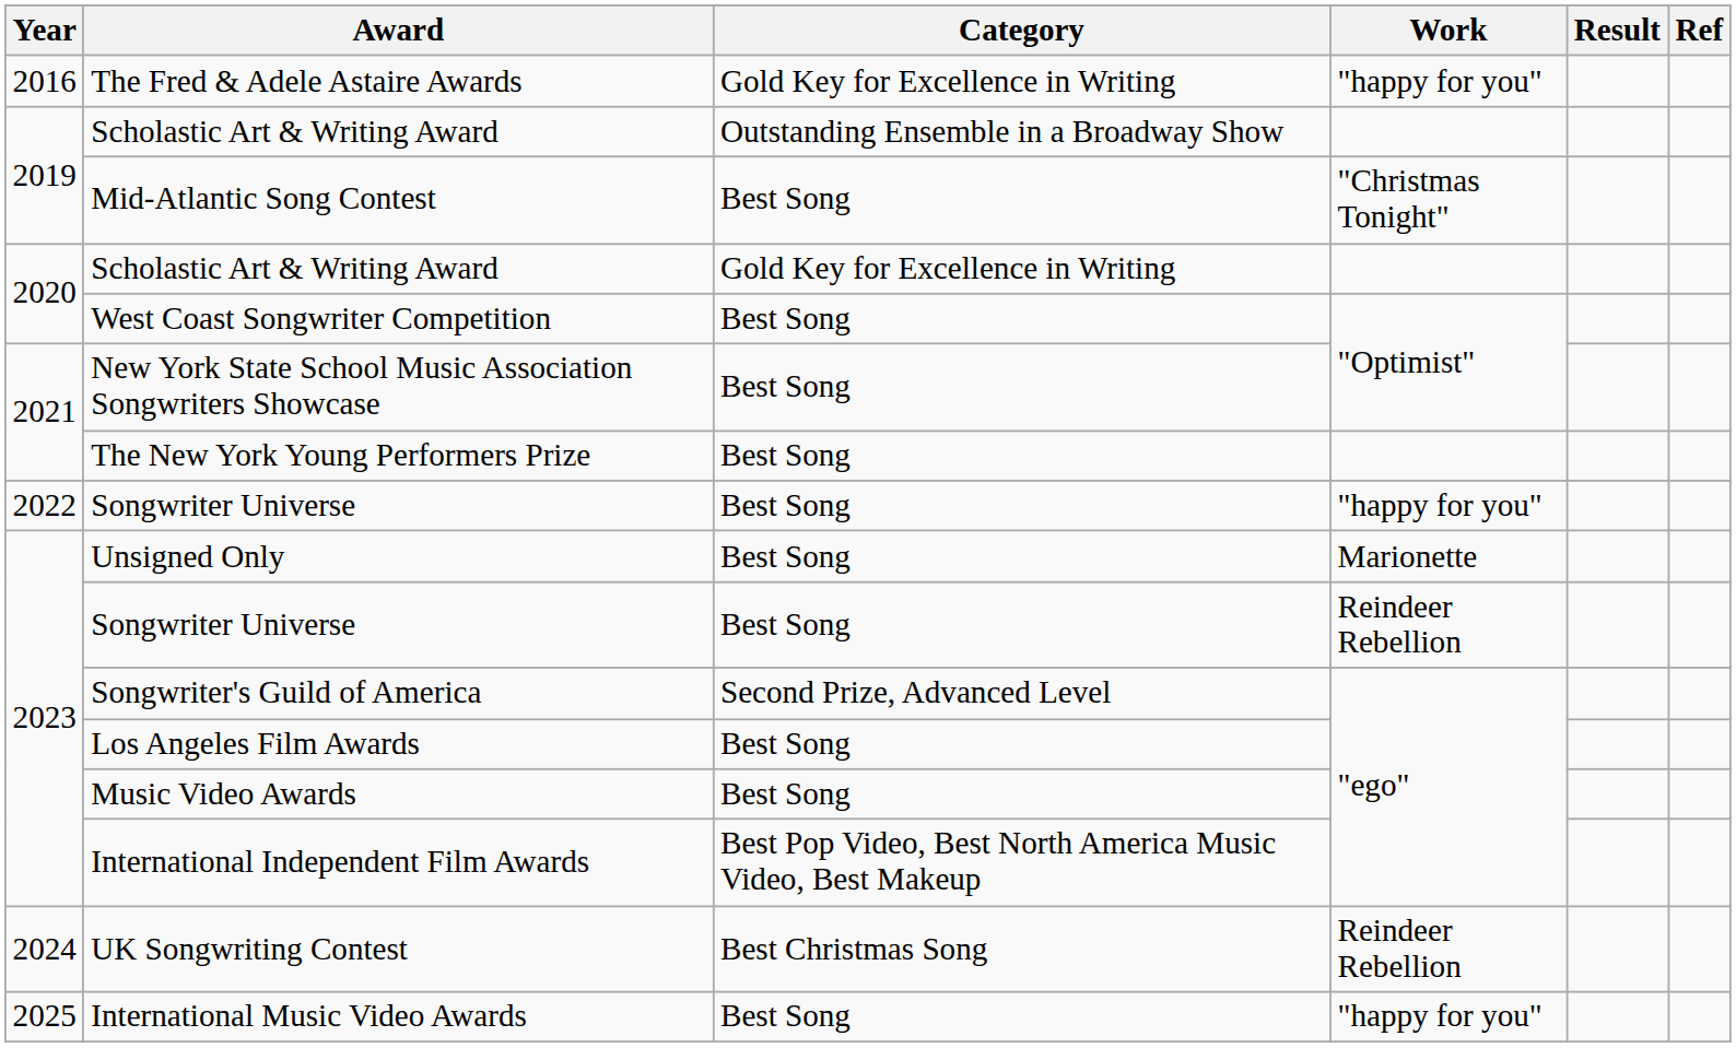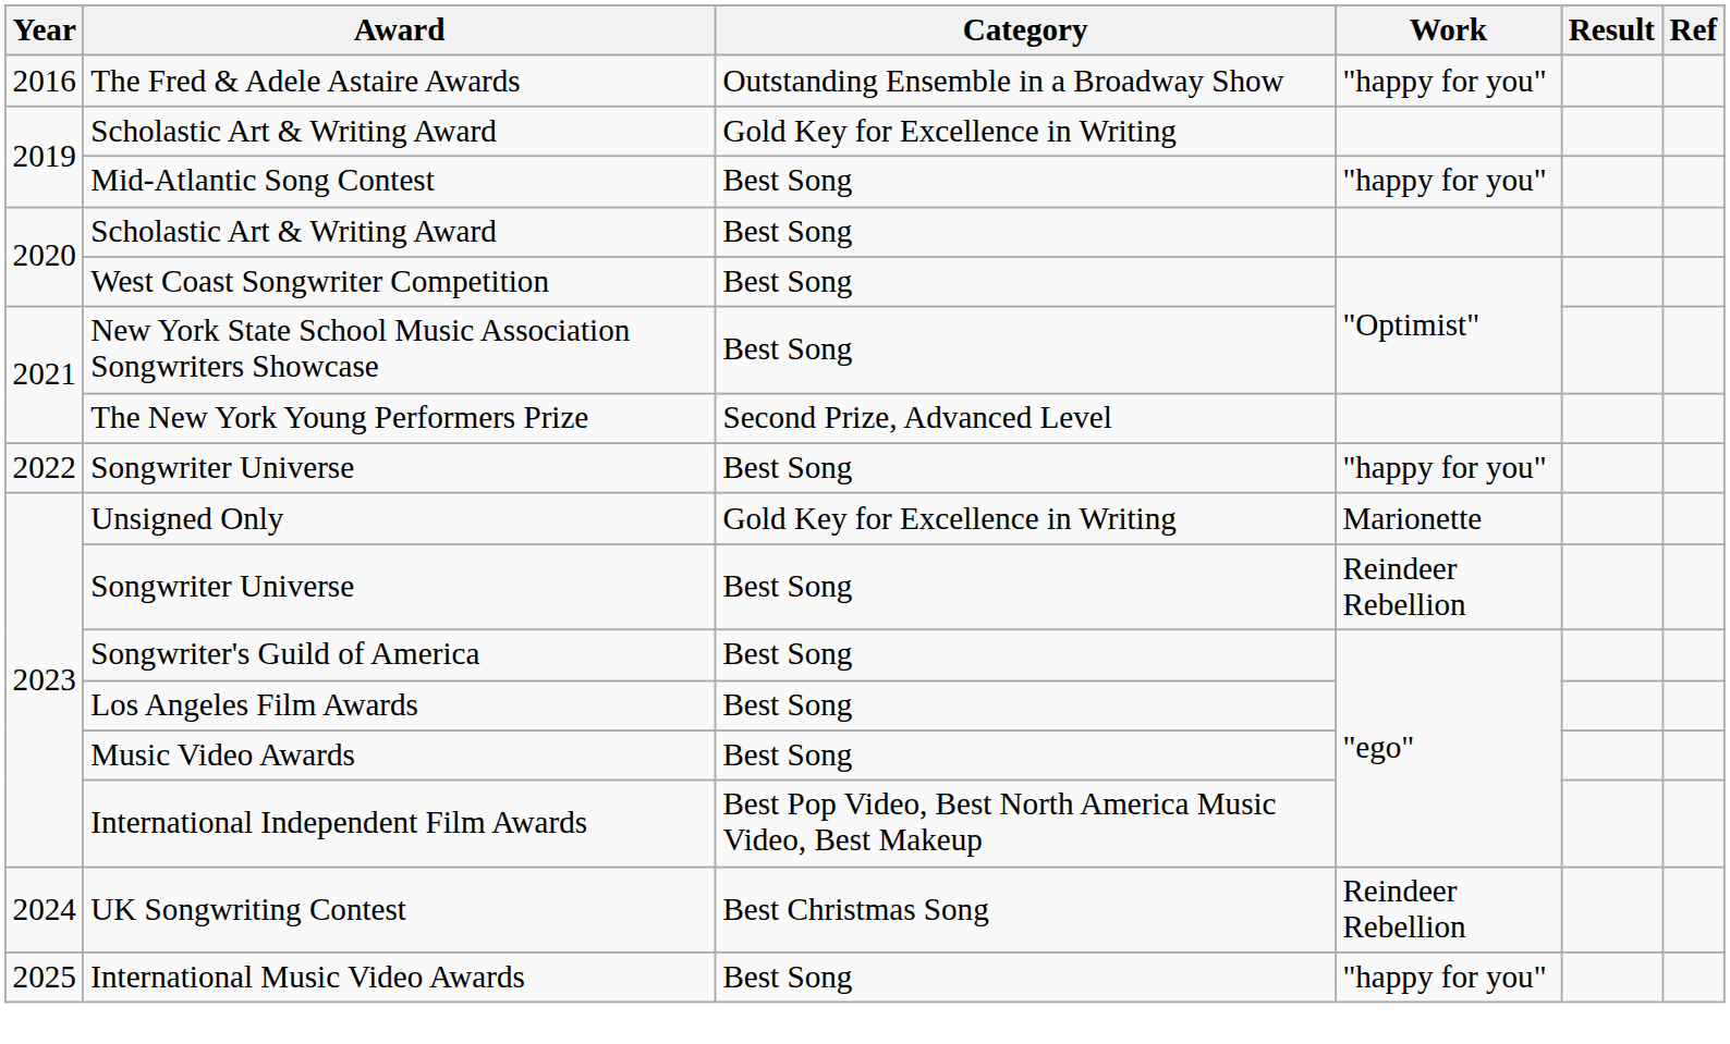The Fred & Adele Astaire Awards | Category: Gold Key for Excellence in Writing -> Outstanding Ensemble in a Broadway Show
2019 / Scholastic Art & Writing Award | Category: Outstanding Ensemble in a Broadway Show -> Gold Key for Excellence in Writing
Mid-Atlantic Song Contest | Work: "Christmas Tonight" -> "happy for you"
2020 / Scholastic Art & Writing Award | Category: Gold Key for Excellence in Writing -> Best Song
The New York Young Performers Prize | Category: Best Song -> Second Prize, Advanced Level
Unsigned Only | Category: Best Song -> Gold Key for Excellence in Writing
Songwriter's Guild of America | Category: Second Prize, Advanced Level -> Best Song
